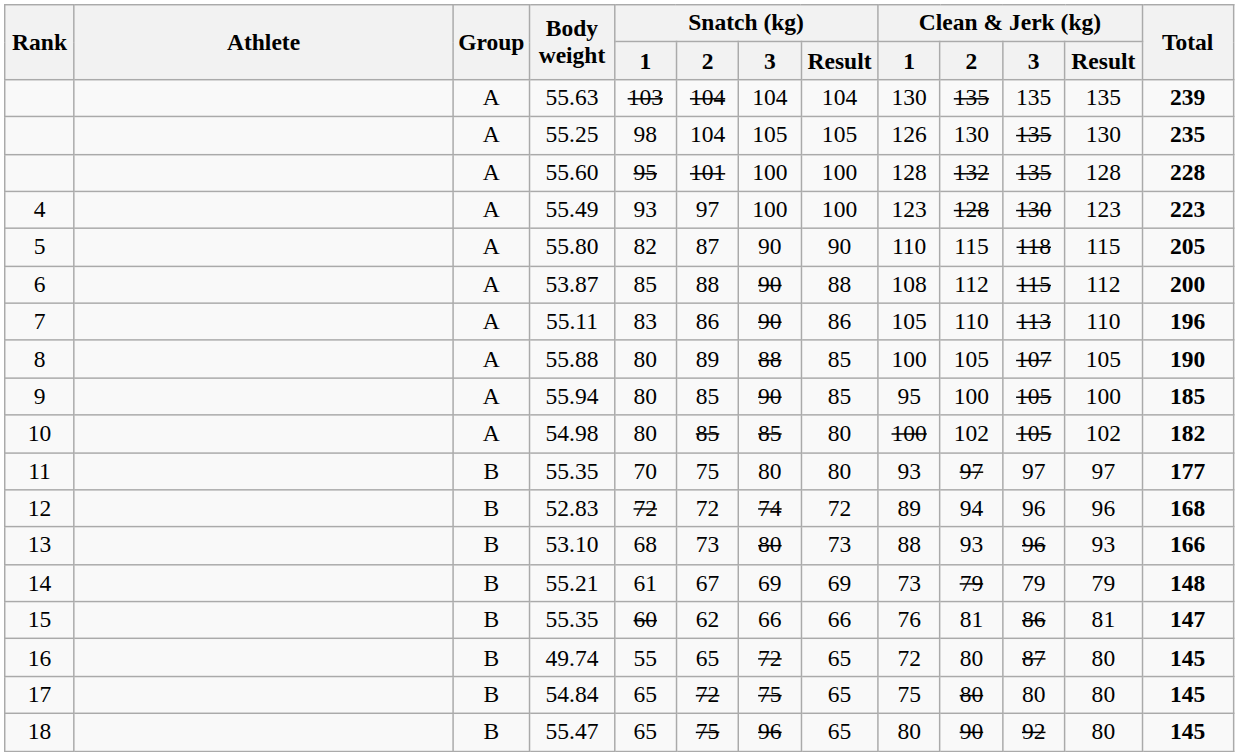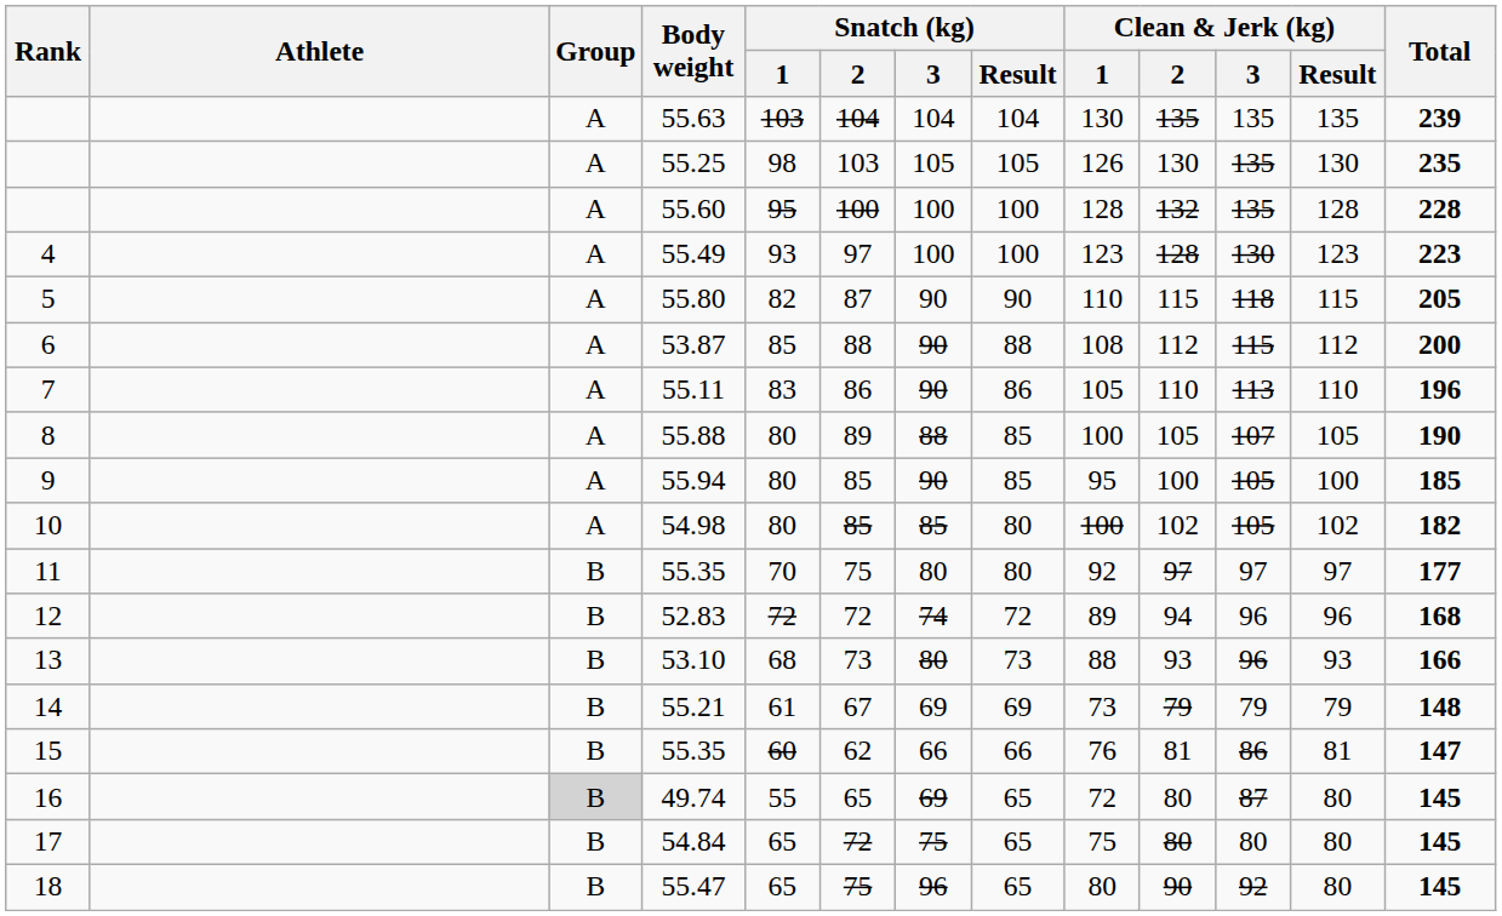55.25 | Snatch (kg) / 2: 104 -> 103
55.60 | Snatch (kg) / 2: 101 -> 100
11 / 55.35 | Clean & Jerk (kg) / 1: 93 -> 92
49.74 | Group: no background -> lightgrey background
49.74 | Snatch (kg) / 3: 72 -> 69
